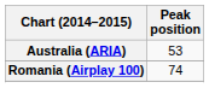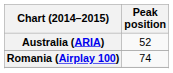Australia (ARIA) | Peak position: 53 -> 52
